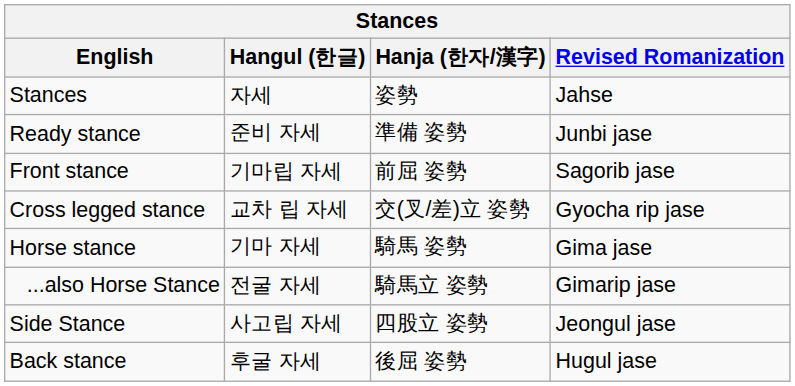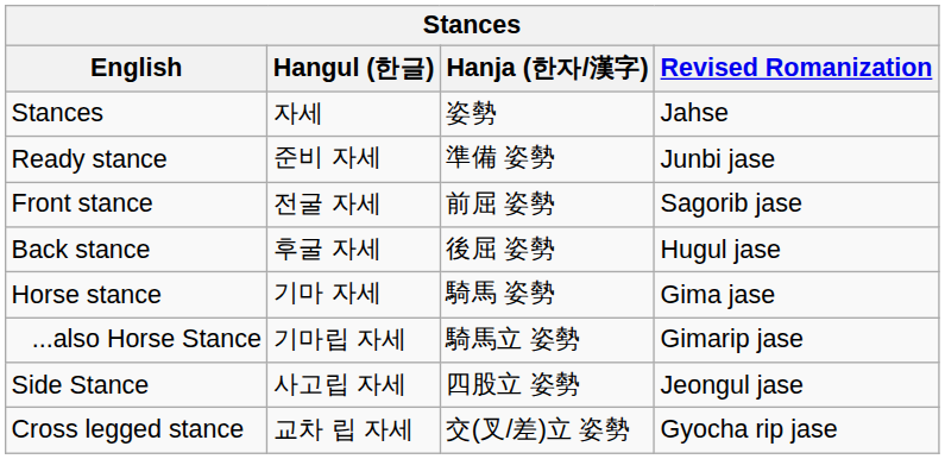Front stance | Hangul (한글): 기마립 자세 -> 전굴 자세
rows swapped: Back stance <-> Cross legged stance
...also Horse Stance | Hangul (한글): 전굴 자세 -> 기마립 자세
